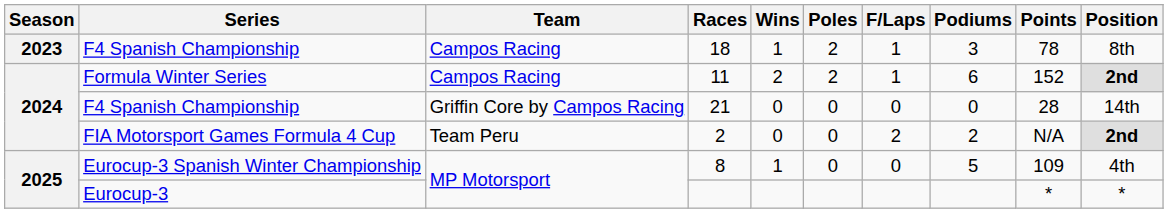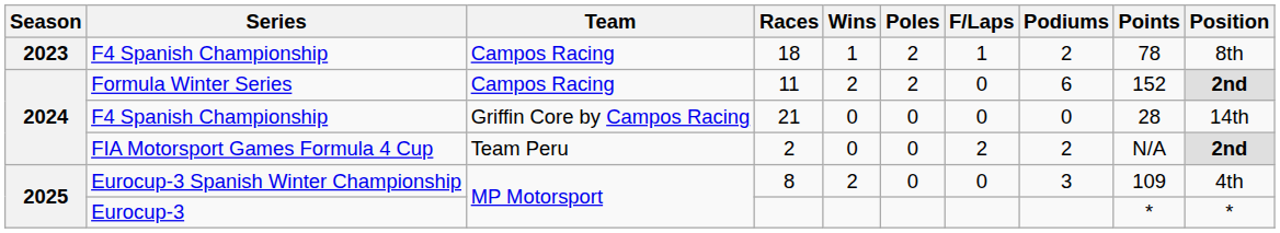18 | Podiums: 3 -> 2
11 | F/Laps: 1 -> 0
8 | Wins: 1 -> 2
8 | Podiums: 5 -> 3
